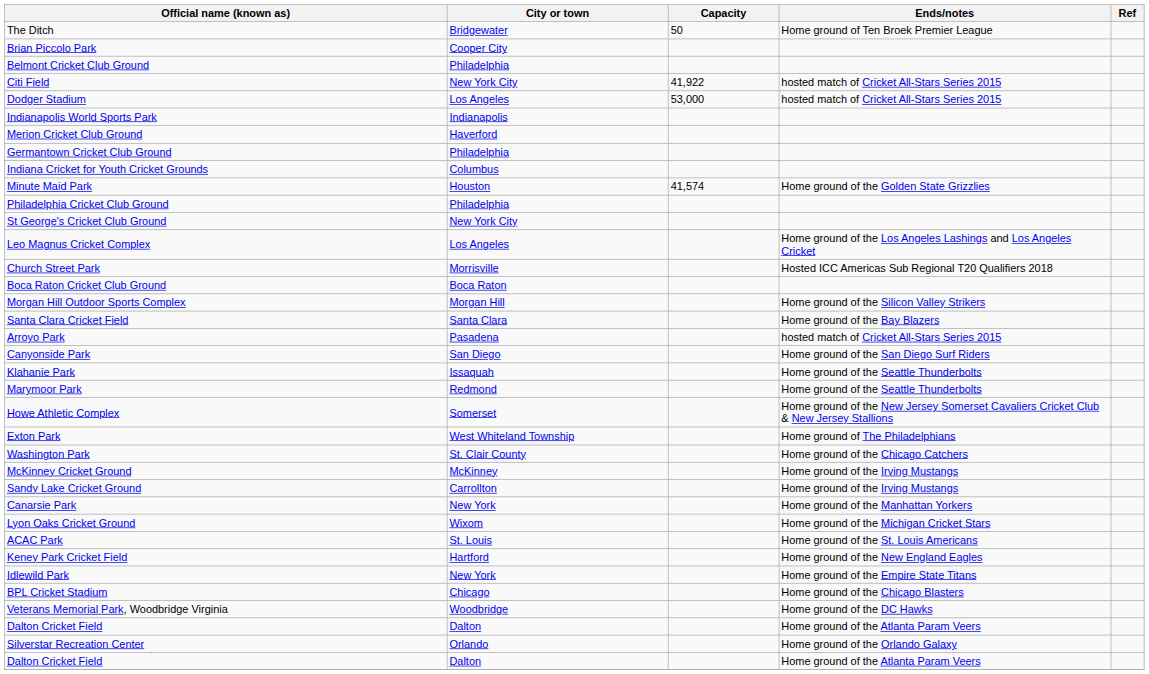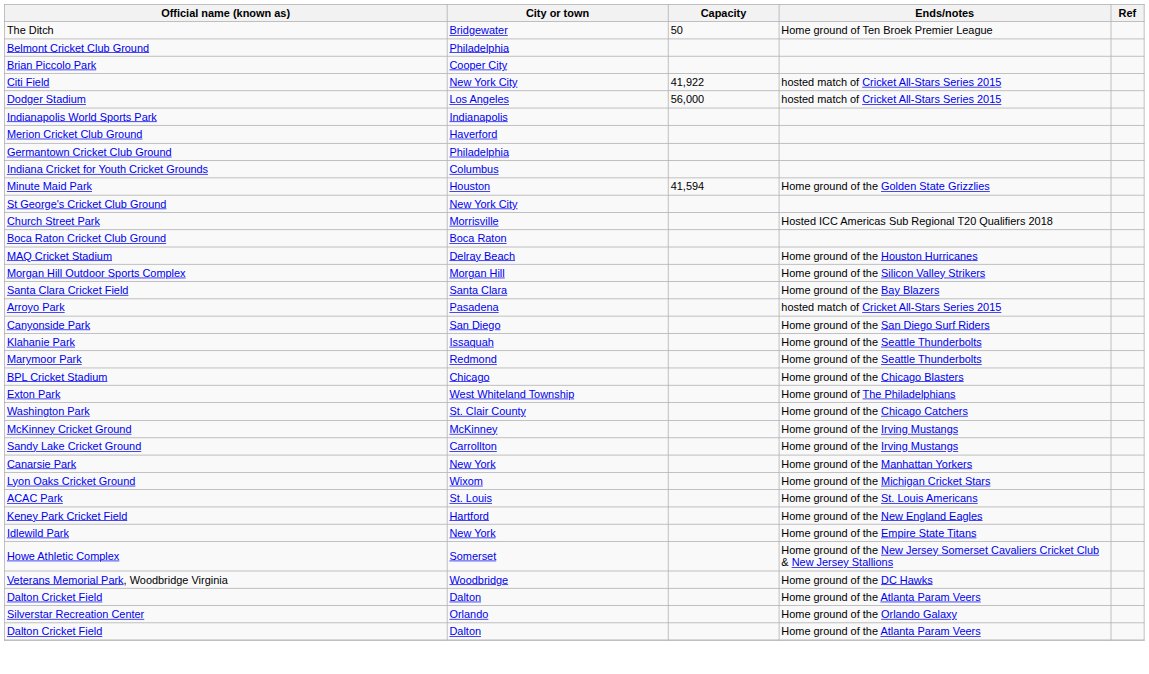rows swapped: Belmont Cricket Club Ground <-> Brian Piccolo Park
Dodger Stadium | Capacity: 53,000 -> 56,000
Minute Maid Park | Capacity: 41,574 -> 41,594
- row: Philadelphia Cricket Club Ground | Philadelphia
- row: Leo Magnus Cricket Complex | Los Angeles | Home ground of the Los Angeles Lashings and Los Angeles Cricket
+ row: MAQ Cricket Stadium | Delray Beach | Home ground of the Houston Hurricanes
rows swapped: BPL Cricket Stadium <-> Howe Athletic Complex
